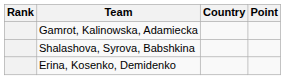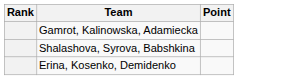- column: Country
